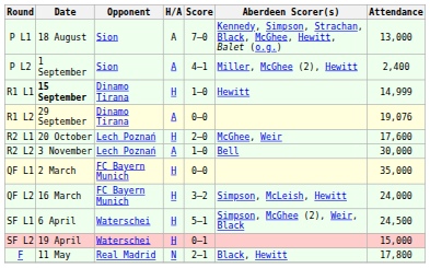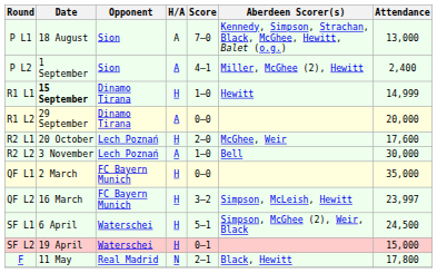R1 L2 | Attendance: 19,076 -> 20,000
QF L2 | Attendance: 24,000 -> 23,997
